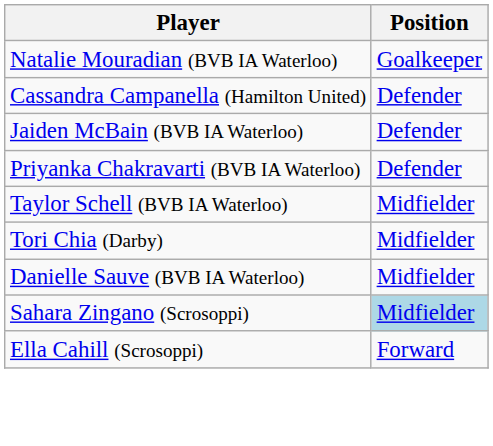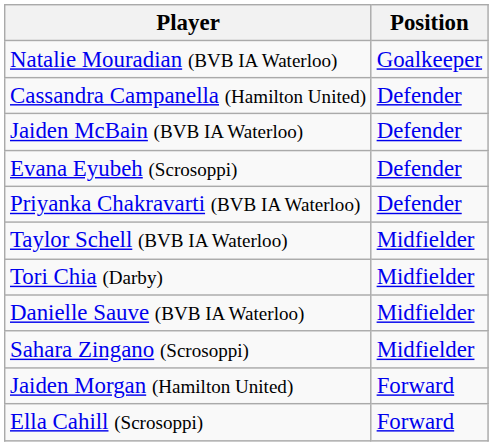+ row: Evana Eyubeh (Scrosoppi) | Defender
Sahara Zingano (Scrosoppi) | Position: lightblue background -> no background
+ row: Jaiden Morgan (Hamilton United) | Forward
